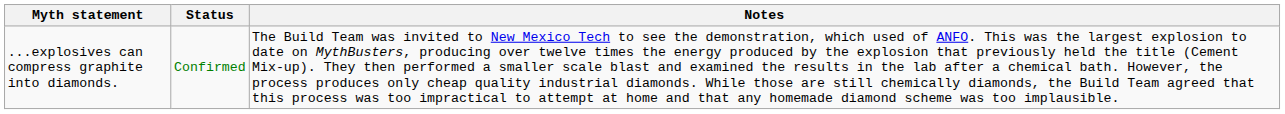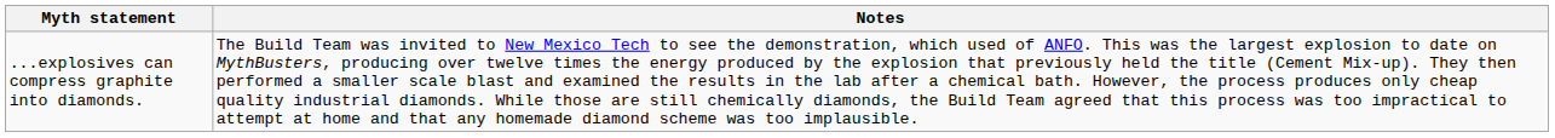- column: Status | Confirmed
